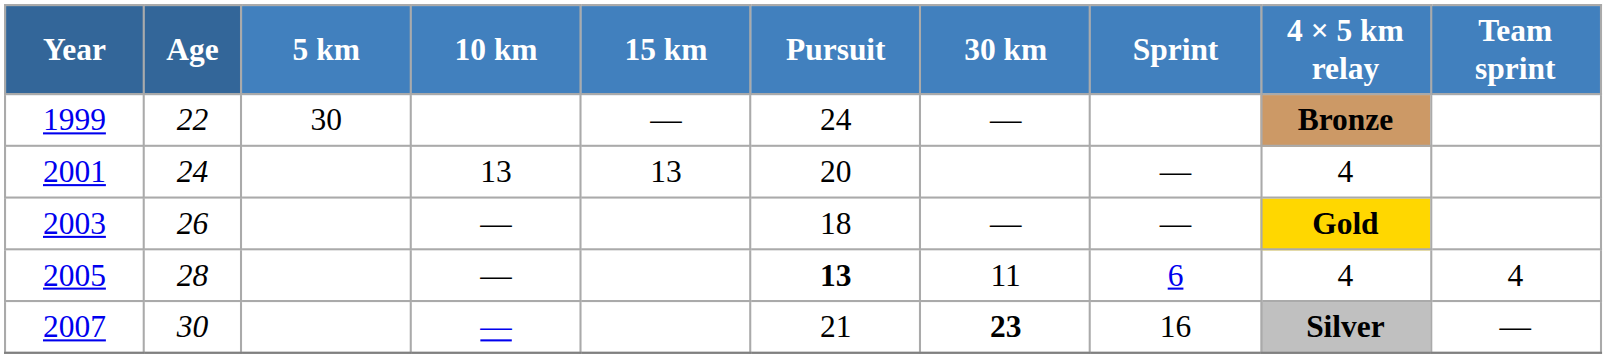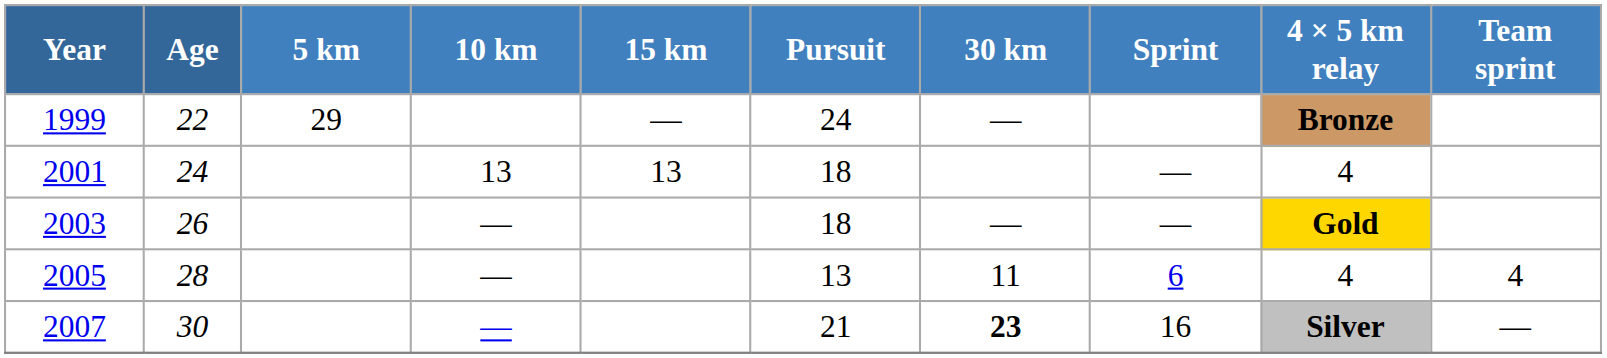1999 | 5 km: 30 -> 29
2001 | Pursuit: 20 -> 18
2005 | Pursuit: bold -> normal
